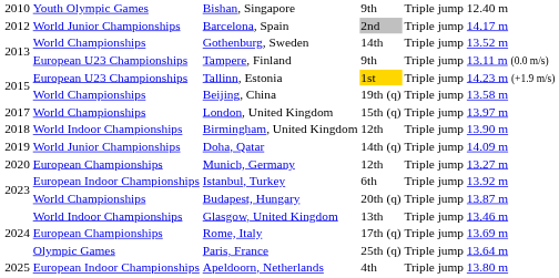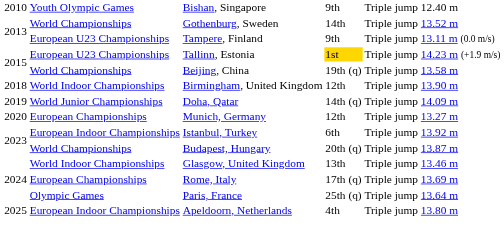- row: 2012 | World Junior Championships | Barcelona, Spain | 2nd | Triple jump | 14.17 m
- row: 2017 | World Championships | London, United Kingdom | 15th (q) | Triple jump | 13.97 m
